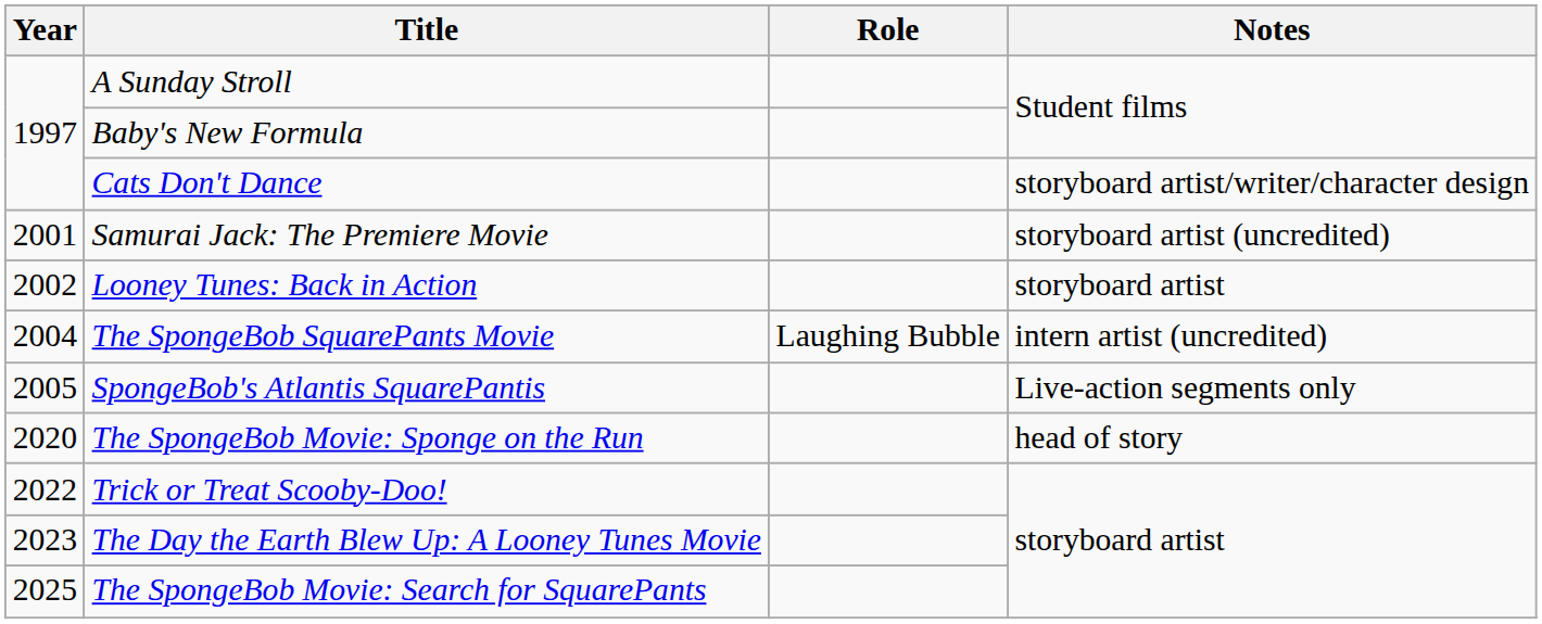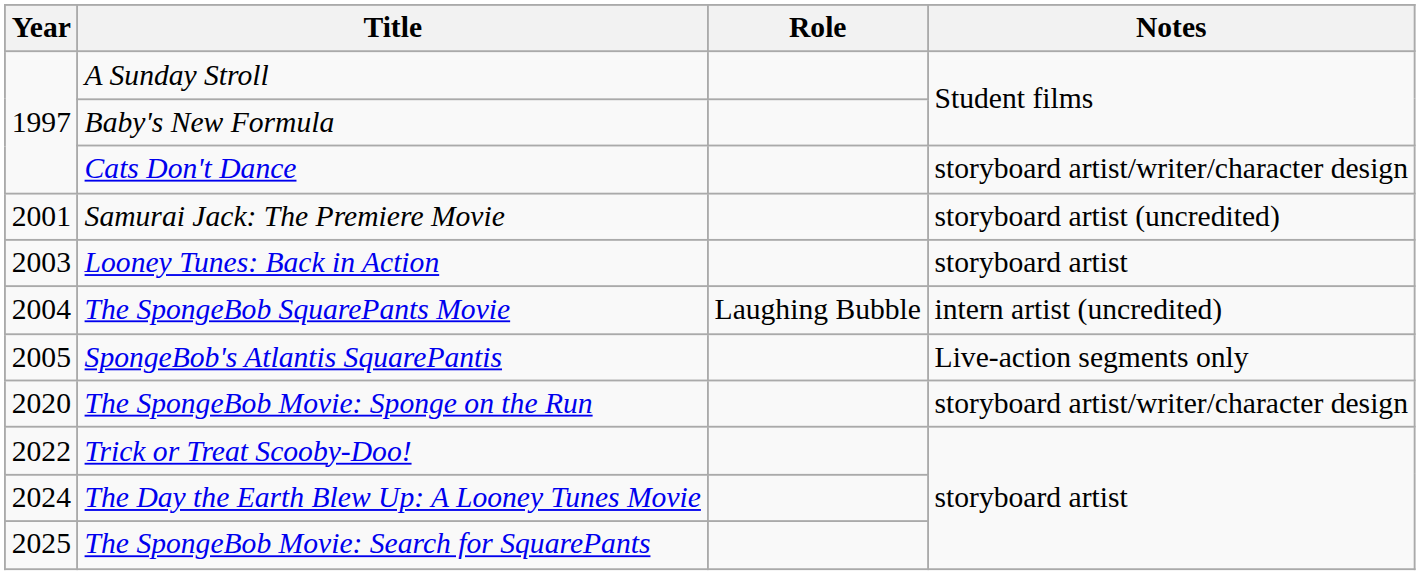Looney Tunes: Back in Action | Year: 2002 -> 2003
The SpongeBob Movie: Sponge on the Run | Notes: head of story -> storyboard artist/writer/character design
The Day the Earth Blew Up: A Looney Tunes Movie | Year: 2023 -> 2024
